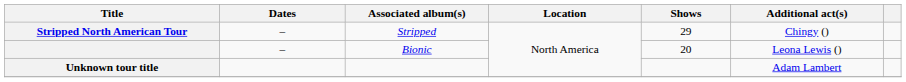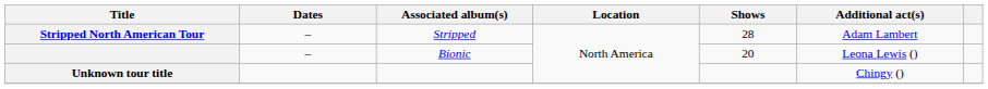Stripped North American Tour | Shows: 29 -> 28
Stripped North American Tour | Additional act(s): Chingy () -> Adam Lambert
Unknown tour title | Additional act(s): Adam Lambert -> Chingy ()
